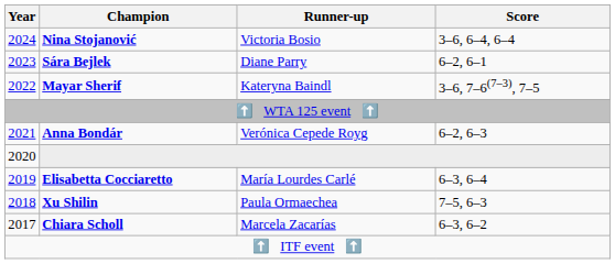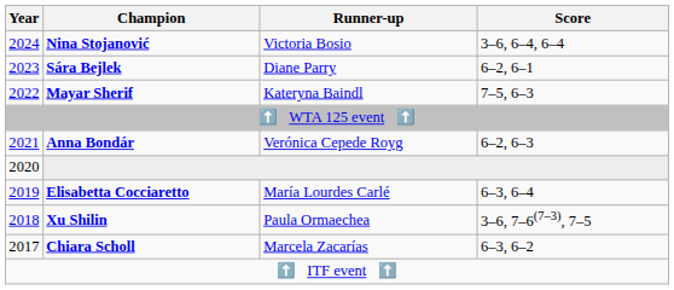Mayar Sherif | Score: 3–6, 7–6(7–3), 7–5 -> 7–5, 6–3
Xu Shilin | Score: 7–5, 6–3 -> 3–6, 7–6(7–3), 7–5
